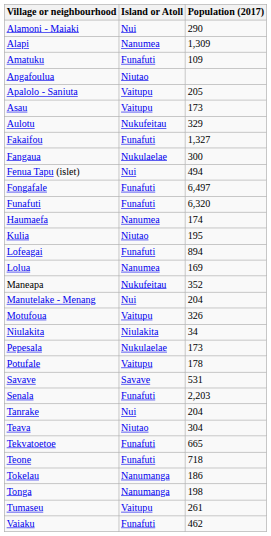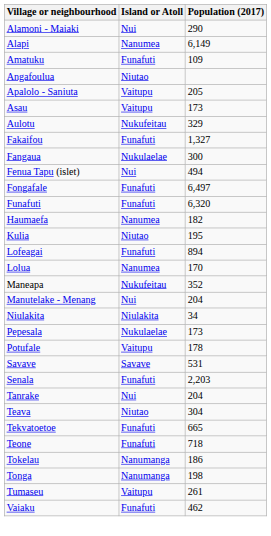Alapi | Population (2017): 1,309 -> 6,149
Haumaefa | Population (2017): 174 -> 182
Lolua | Population (2017): 169 -> 170
- row: Motufoua | Vaitupu | 326
